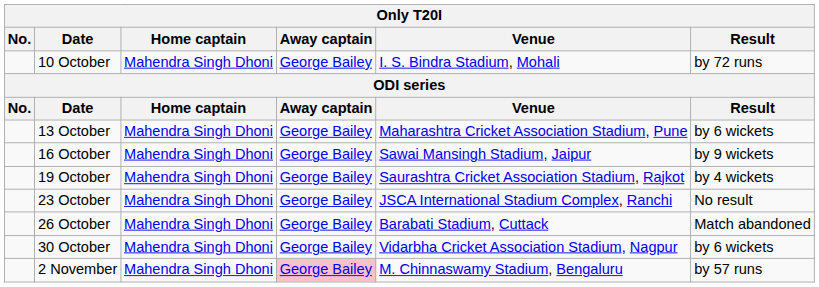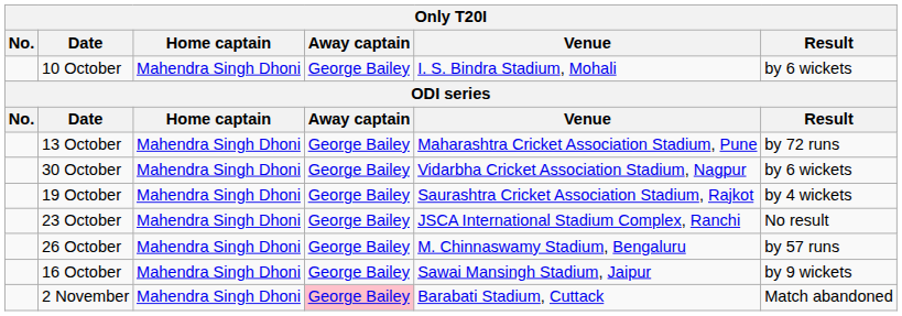10 October | Result: by 72 runs -> by 6 wickets
13 October | Result: by 6 wickets -> by 72 runs
rows swapped: 16 October <-> 30 October
26 October | Venue: Barabati Stadium, Cuttack -> M. Chinnaswamy Stadium, Bengaluru
26 October | Result: Match abandoned -> by 57 runs
2 November | Venue: M. Chinnaswamy Stadium, Bengaluru -> Barabati Stadium, Cuttack
2 November | Result: by 57 runs -> Match abandoned
